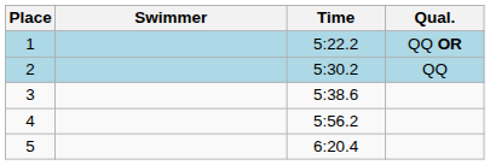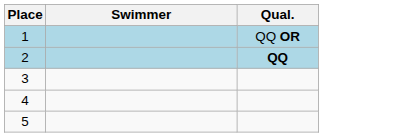- column: Time | 5:22.2 | 5:30.2 | 5:38.6 | 5:56.2 | 6:20.4
2 | Qual.: normal -> bold
